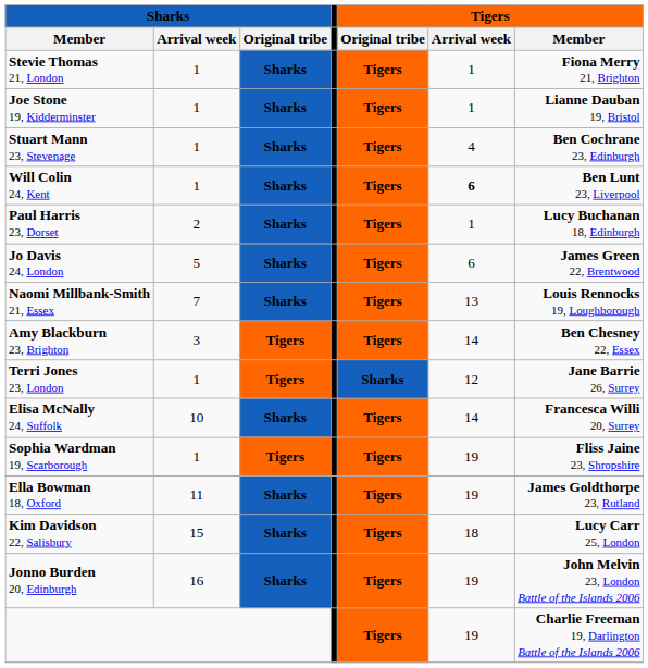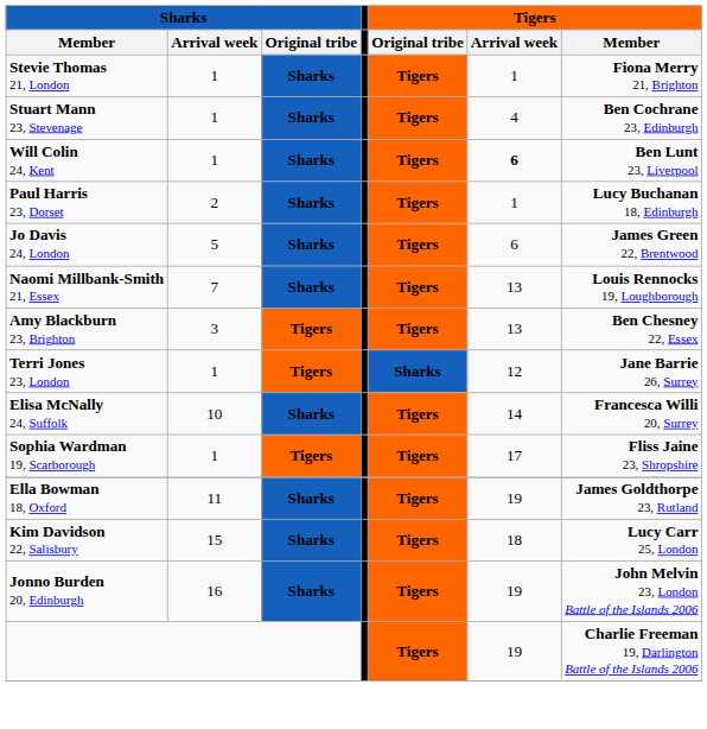- row: Joe Stone 19, Kidderminster | 1 | Sharks | Tigers | 1 | Lianne Dauban 19, Bristol
Amy Blackburn 23, Brighton | column 6: 14 -> 13
Sophia Wardman 19, Scarborough | column 6: 19 -> 17
